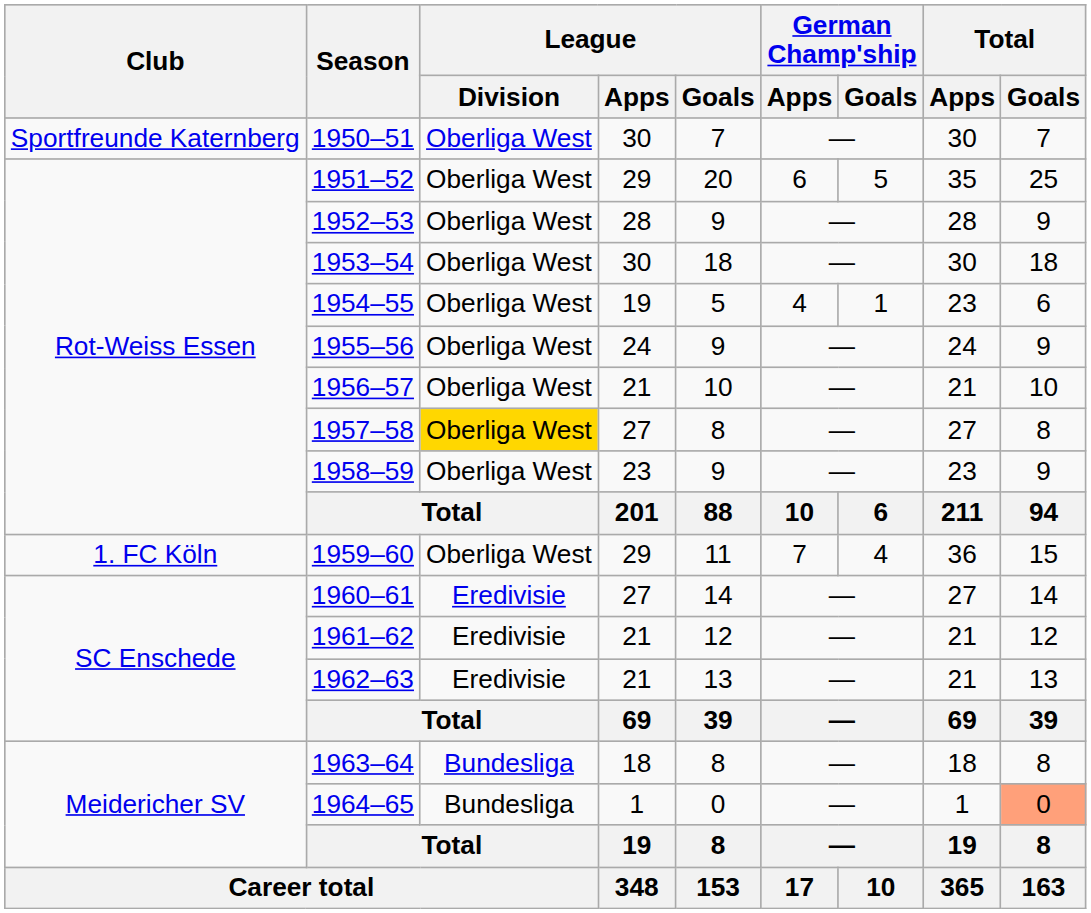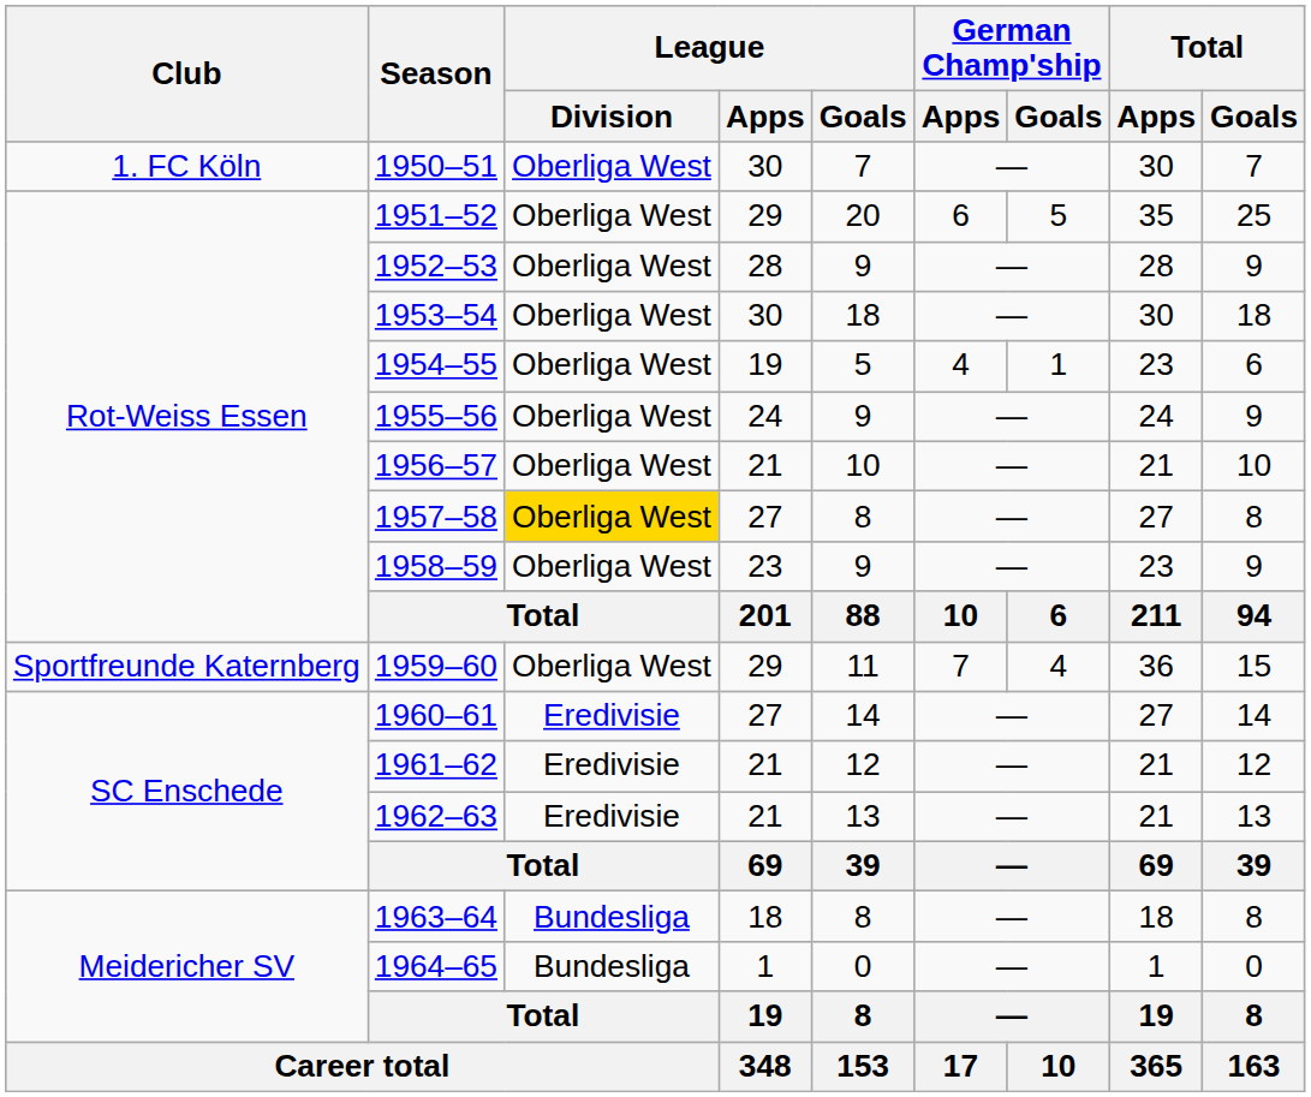1950–51 | Club: Sportfreunde Katernberg -> 1. FC Köln
1959–60 | Club: 1. FC Köln -> Sportfreunde Katernberg
1964–65 | Total / Goals: lightsalmon background -> no background
